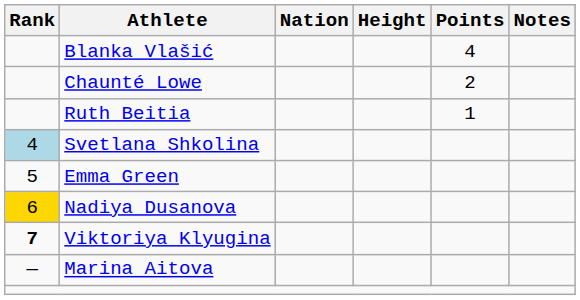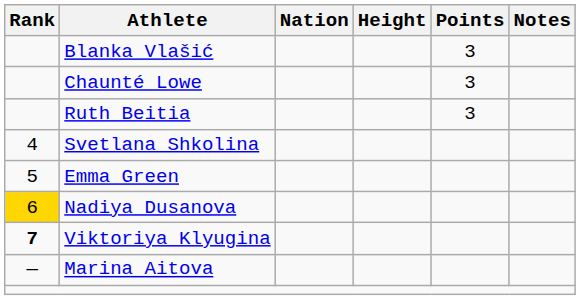Blanka Vlašić | Points: 4 -> 3
Chaunté Lowe | Points: 2 -> 3
Ruth Beitia | Points: 1 -> 3
Svetlana Shkolina | Rank: lightblue background -> no background
